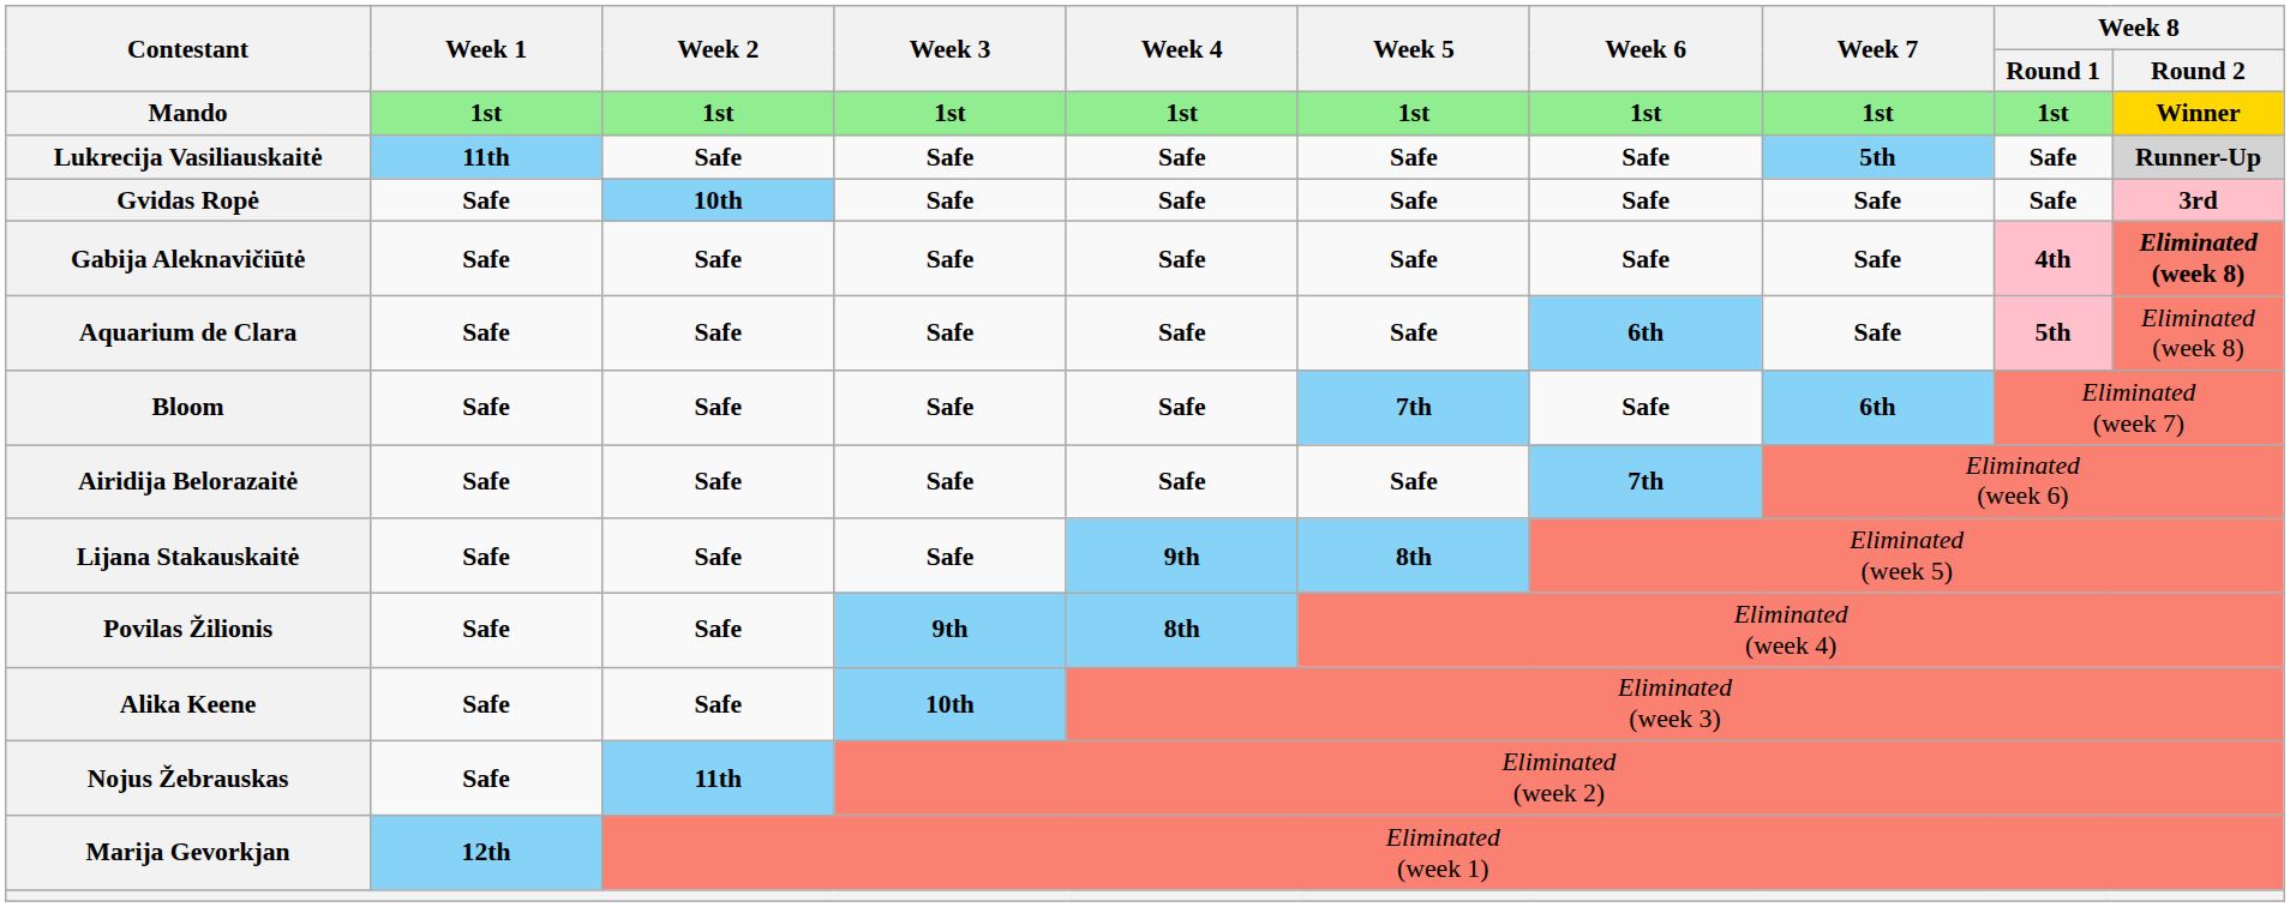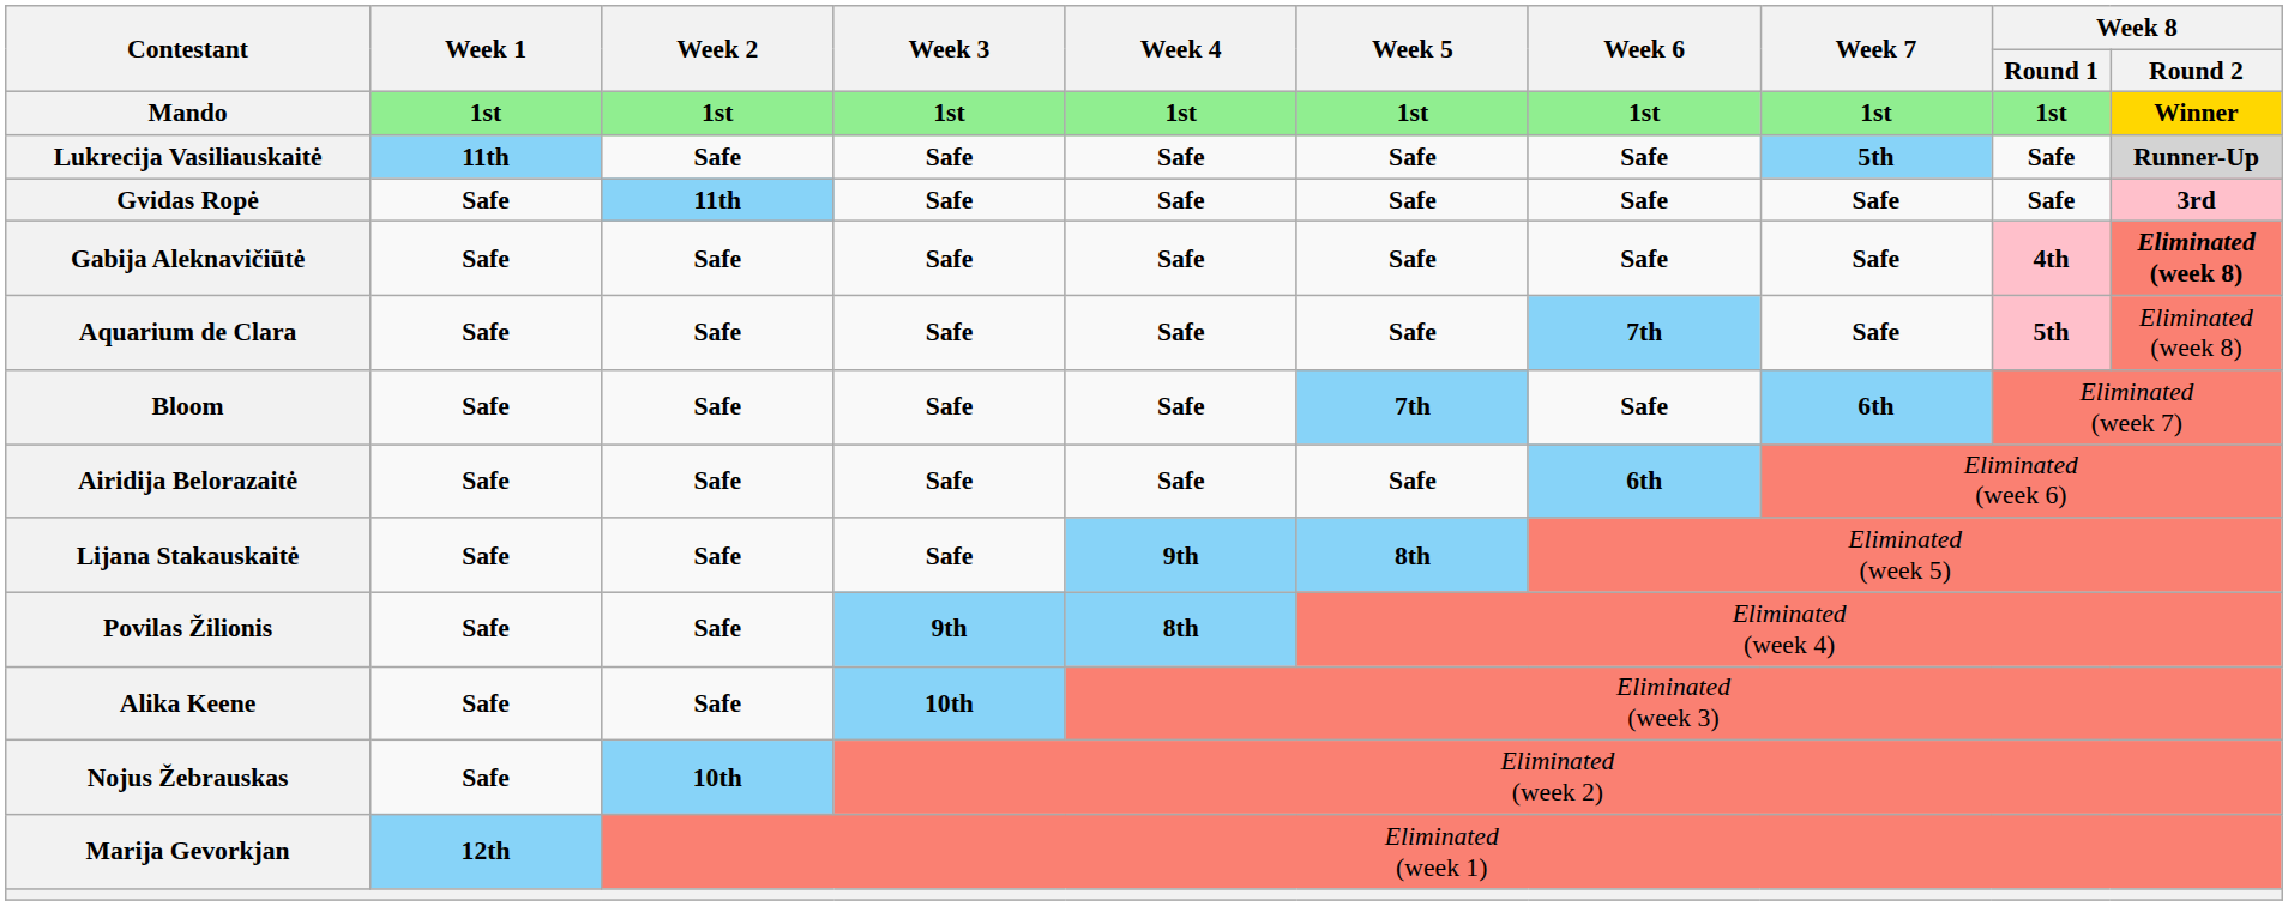Gvidas Ropė | Week 2: 10th -> 11th
Aquarium de Clara | Week 6: 6th -> 7th
Airidija Belorazaitė | Week 6: 7th -> 6th
Nojus Žebrauskas | Week 2: 11th -> 10th
